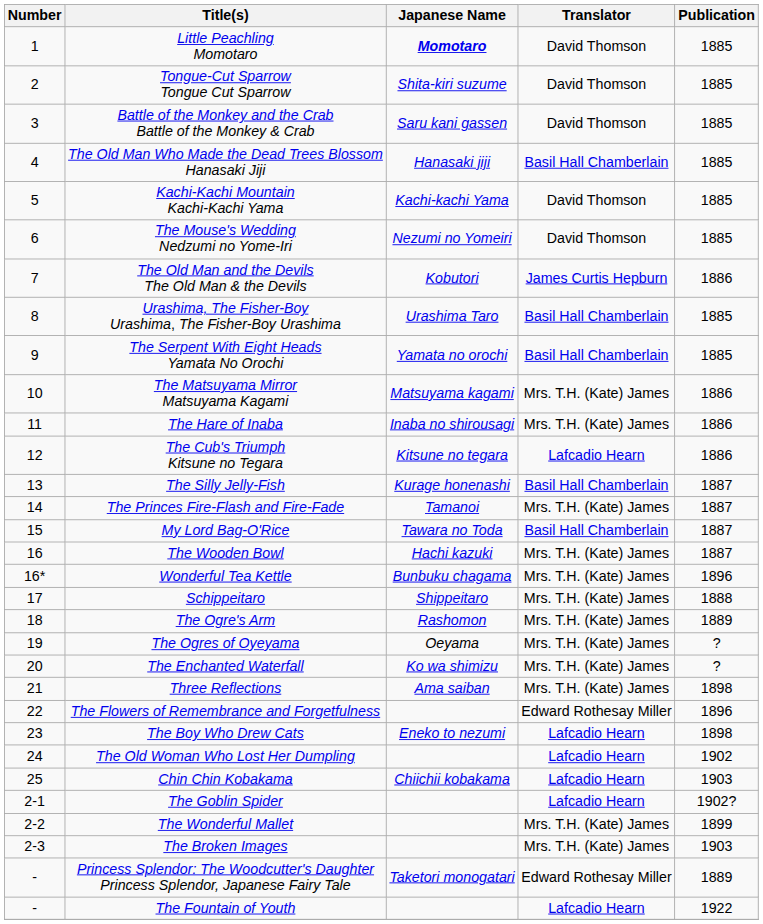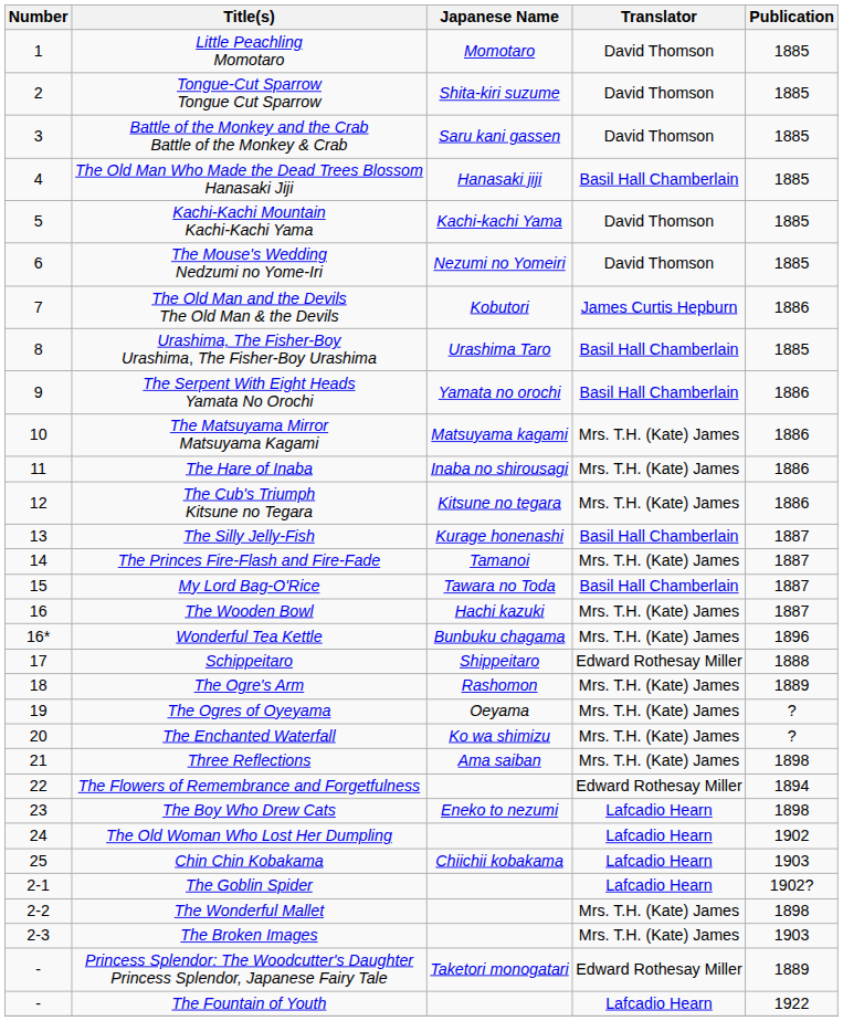Little Peachling Momotaro | Japanese Name: bold -> normal
The Serpent With Eight Heads Yamata No Orochi | Publication: 1885 -> 1886
The Cub's Triumph Kitsune no Tegara | Translator: Lafcadio Hearn -> Mrs. T.H. (Kate) James
Schippeitaro | Translator: Mrs. T.H. (Kate) James -> Edward Rothesay Miller
The Flowers of Remembrance and Forgetfulness | Publication: 1896 -> 1894
The Wonderful Mallet | Publication: 1899 -> 1898
